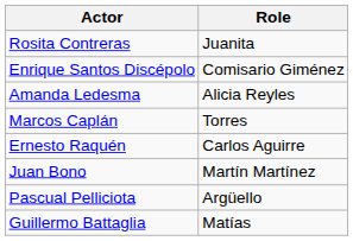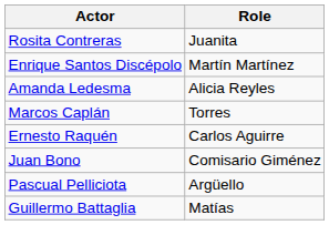Enrique Santos Discépolo | Role: Comisario Giménez -> Martín Martínez
Juan Bono | Role: Martín Martínez -> Comisario Giménez
